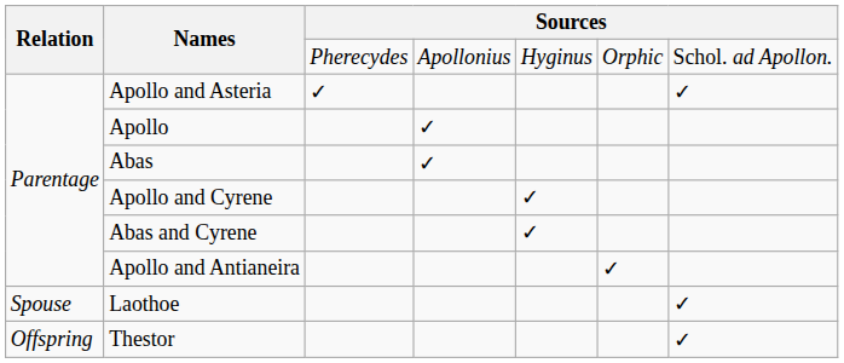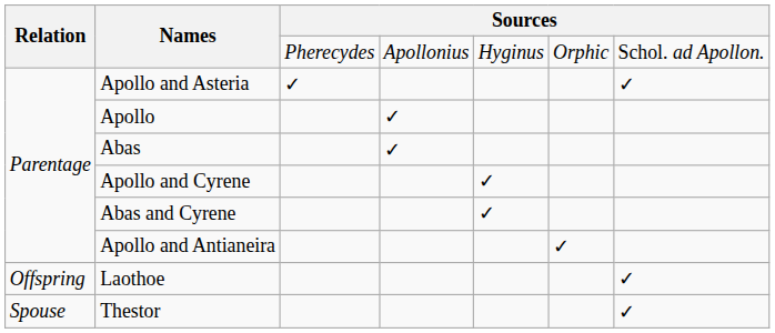Laothoe | Relation: Spouse -> Offspring
Thestor | Relation: Offspring -> Spouse
